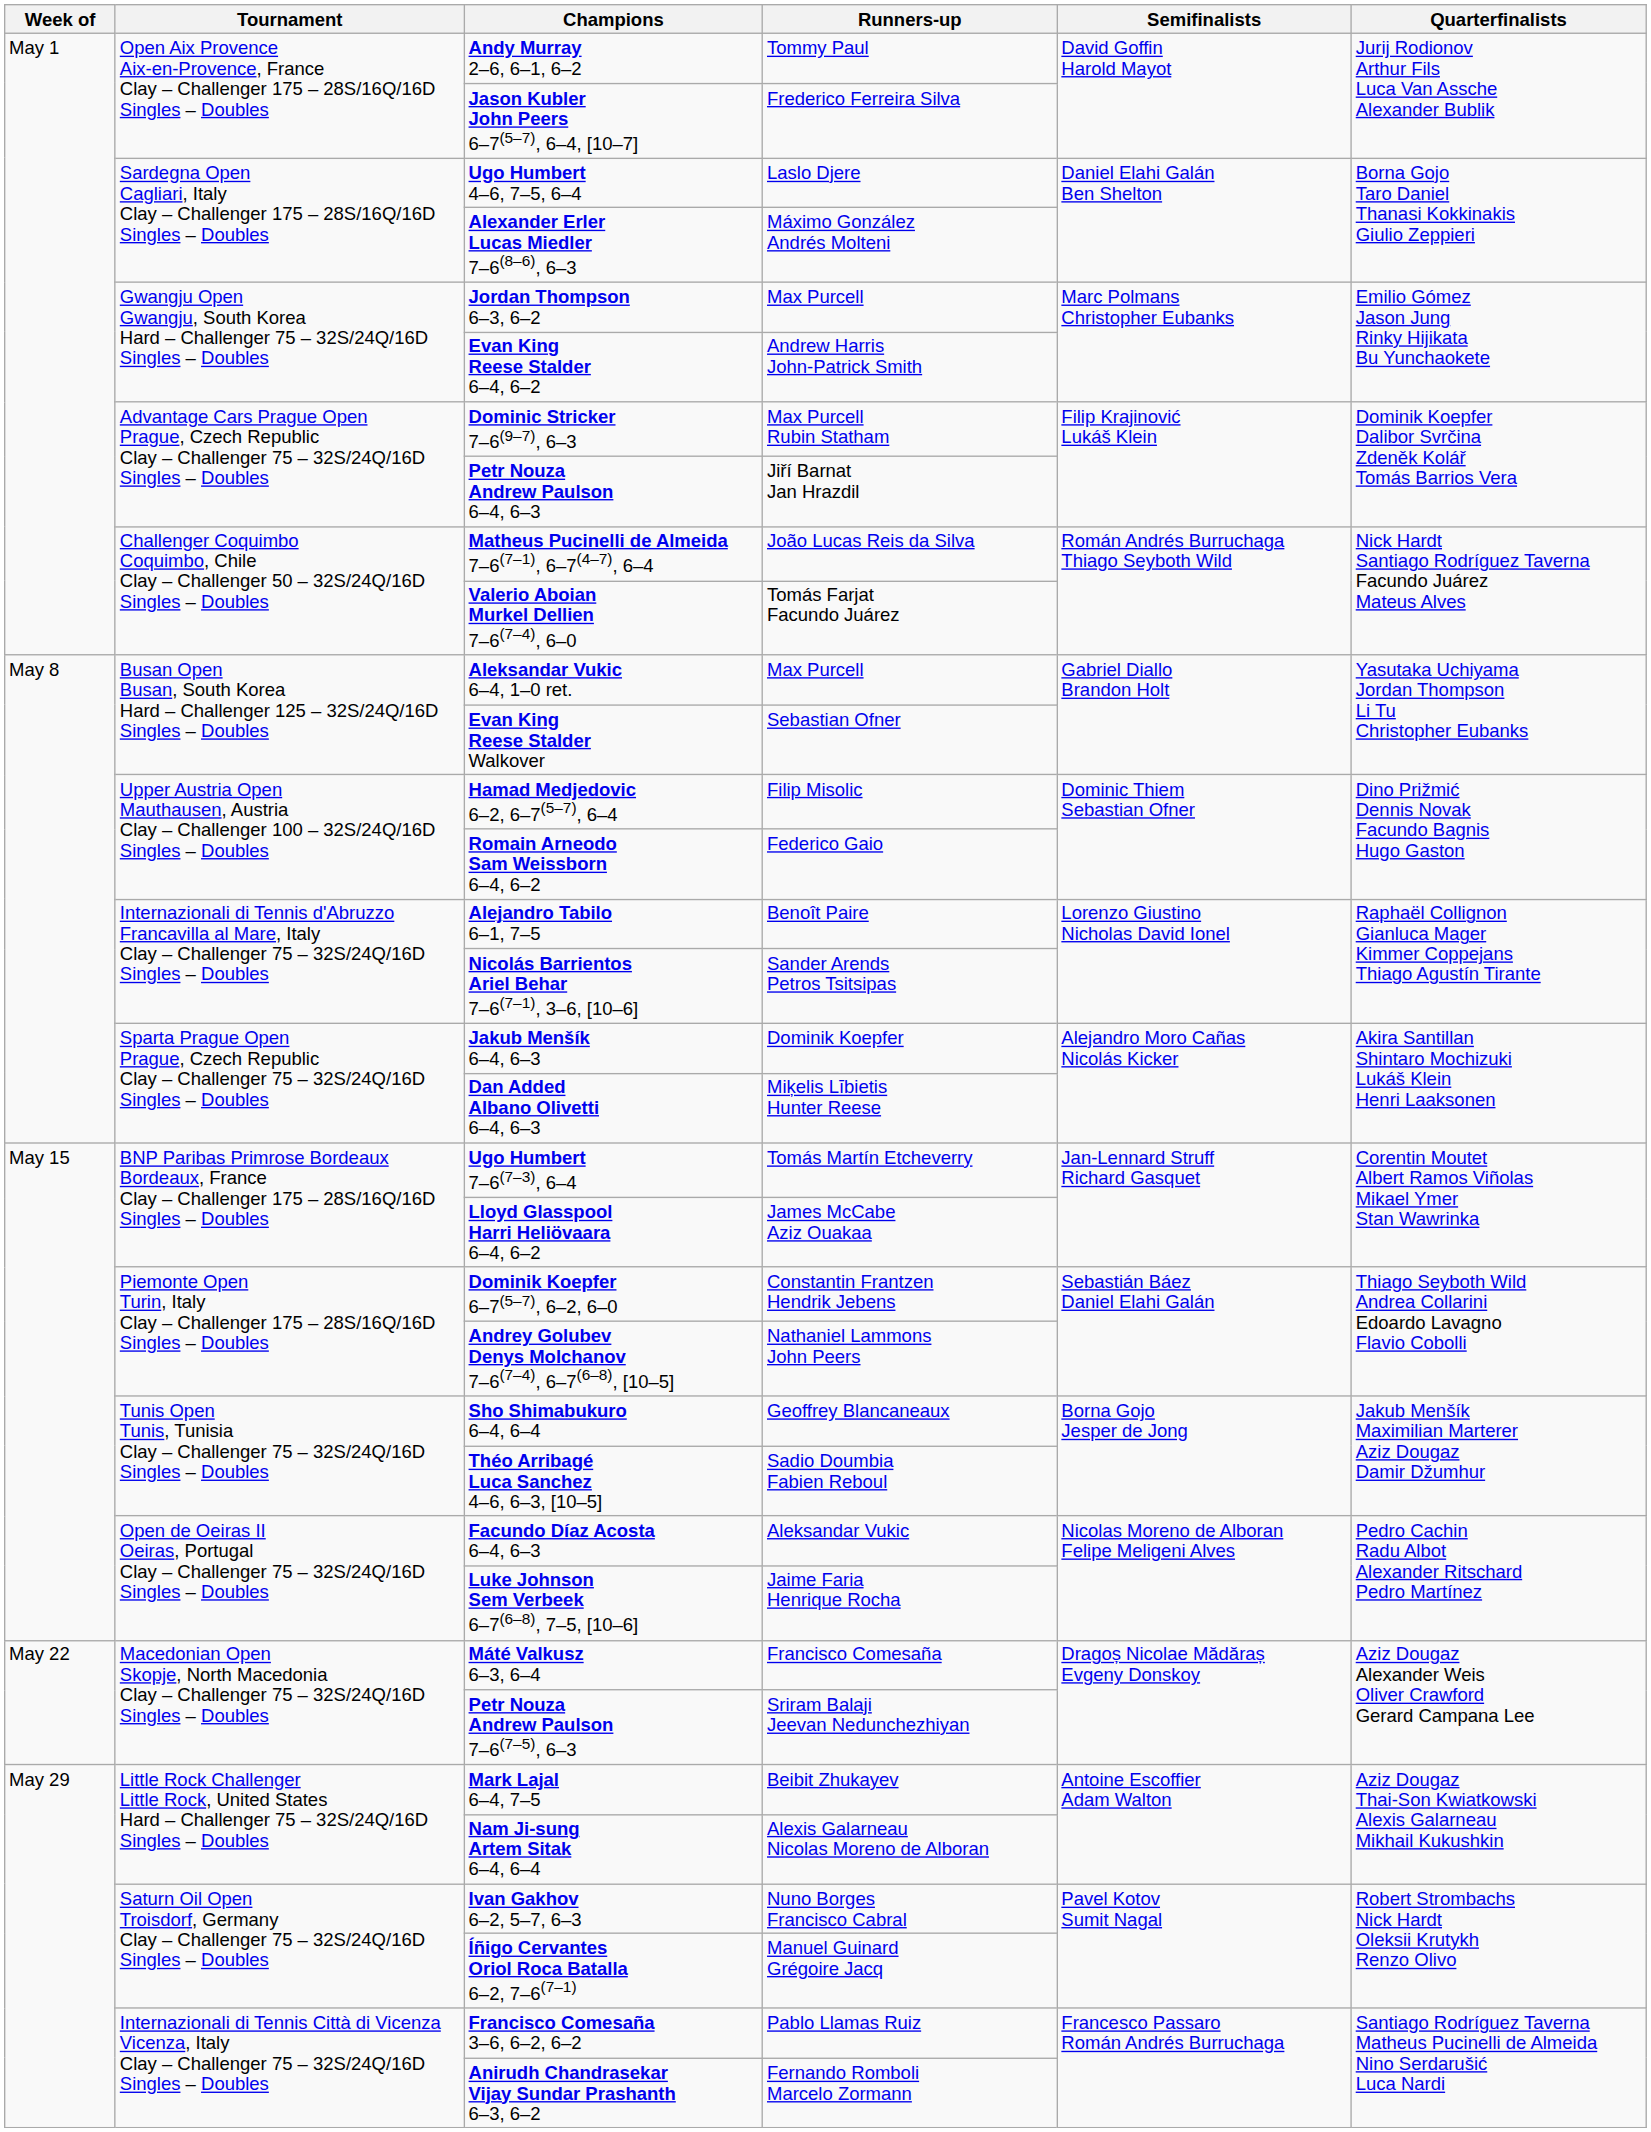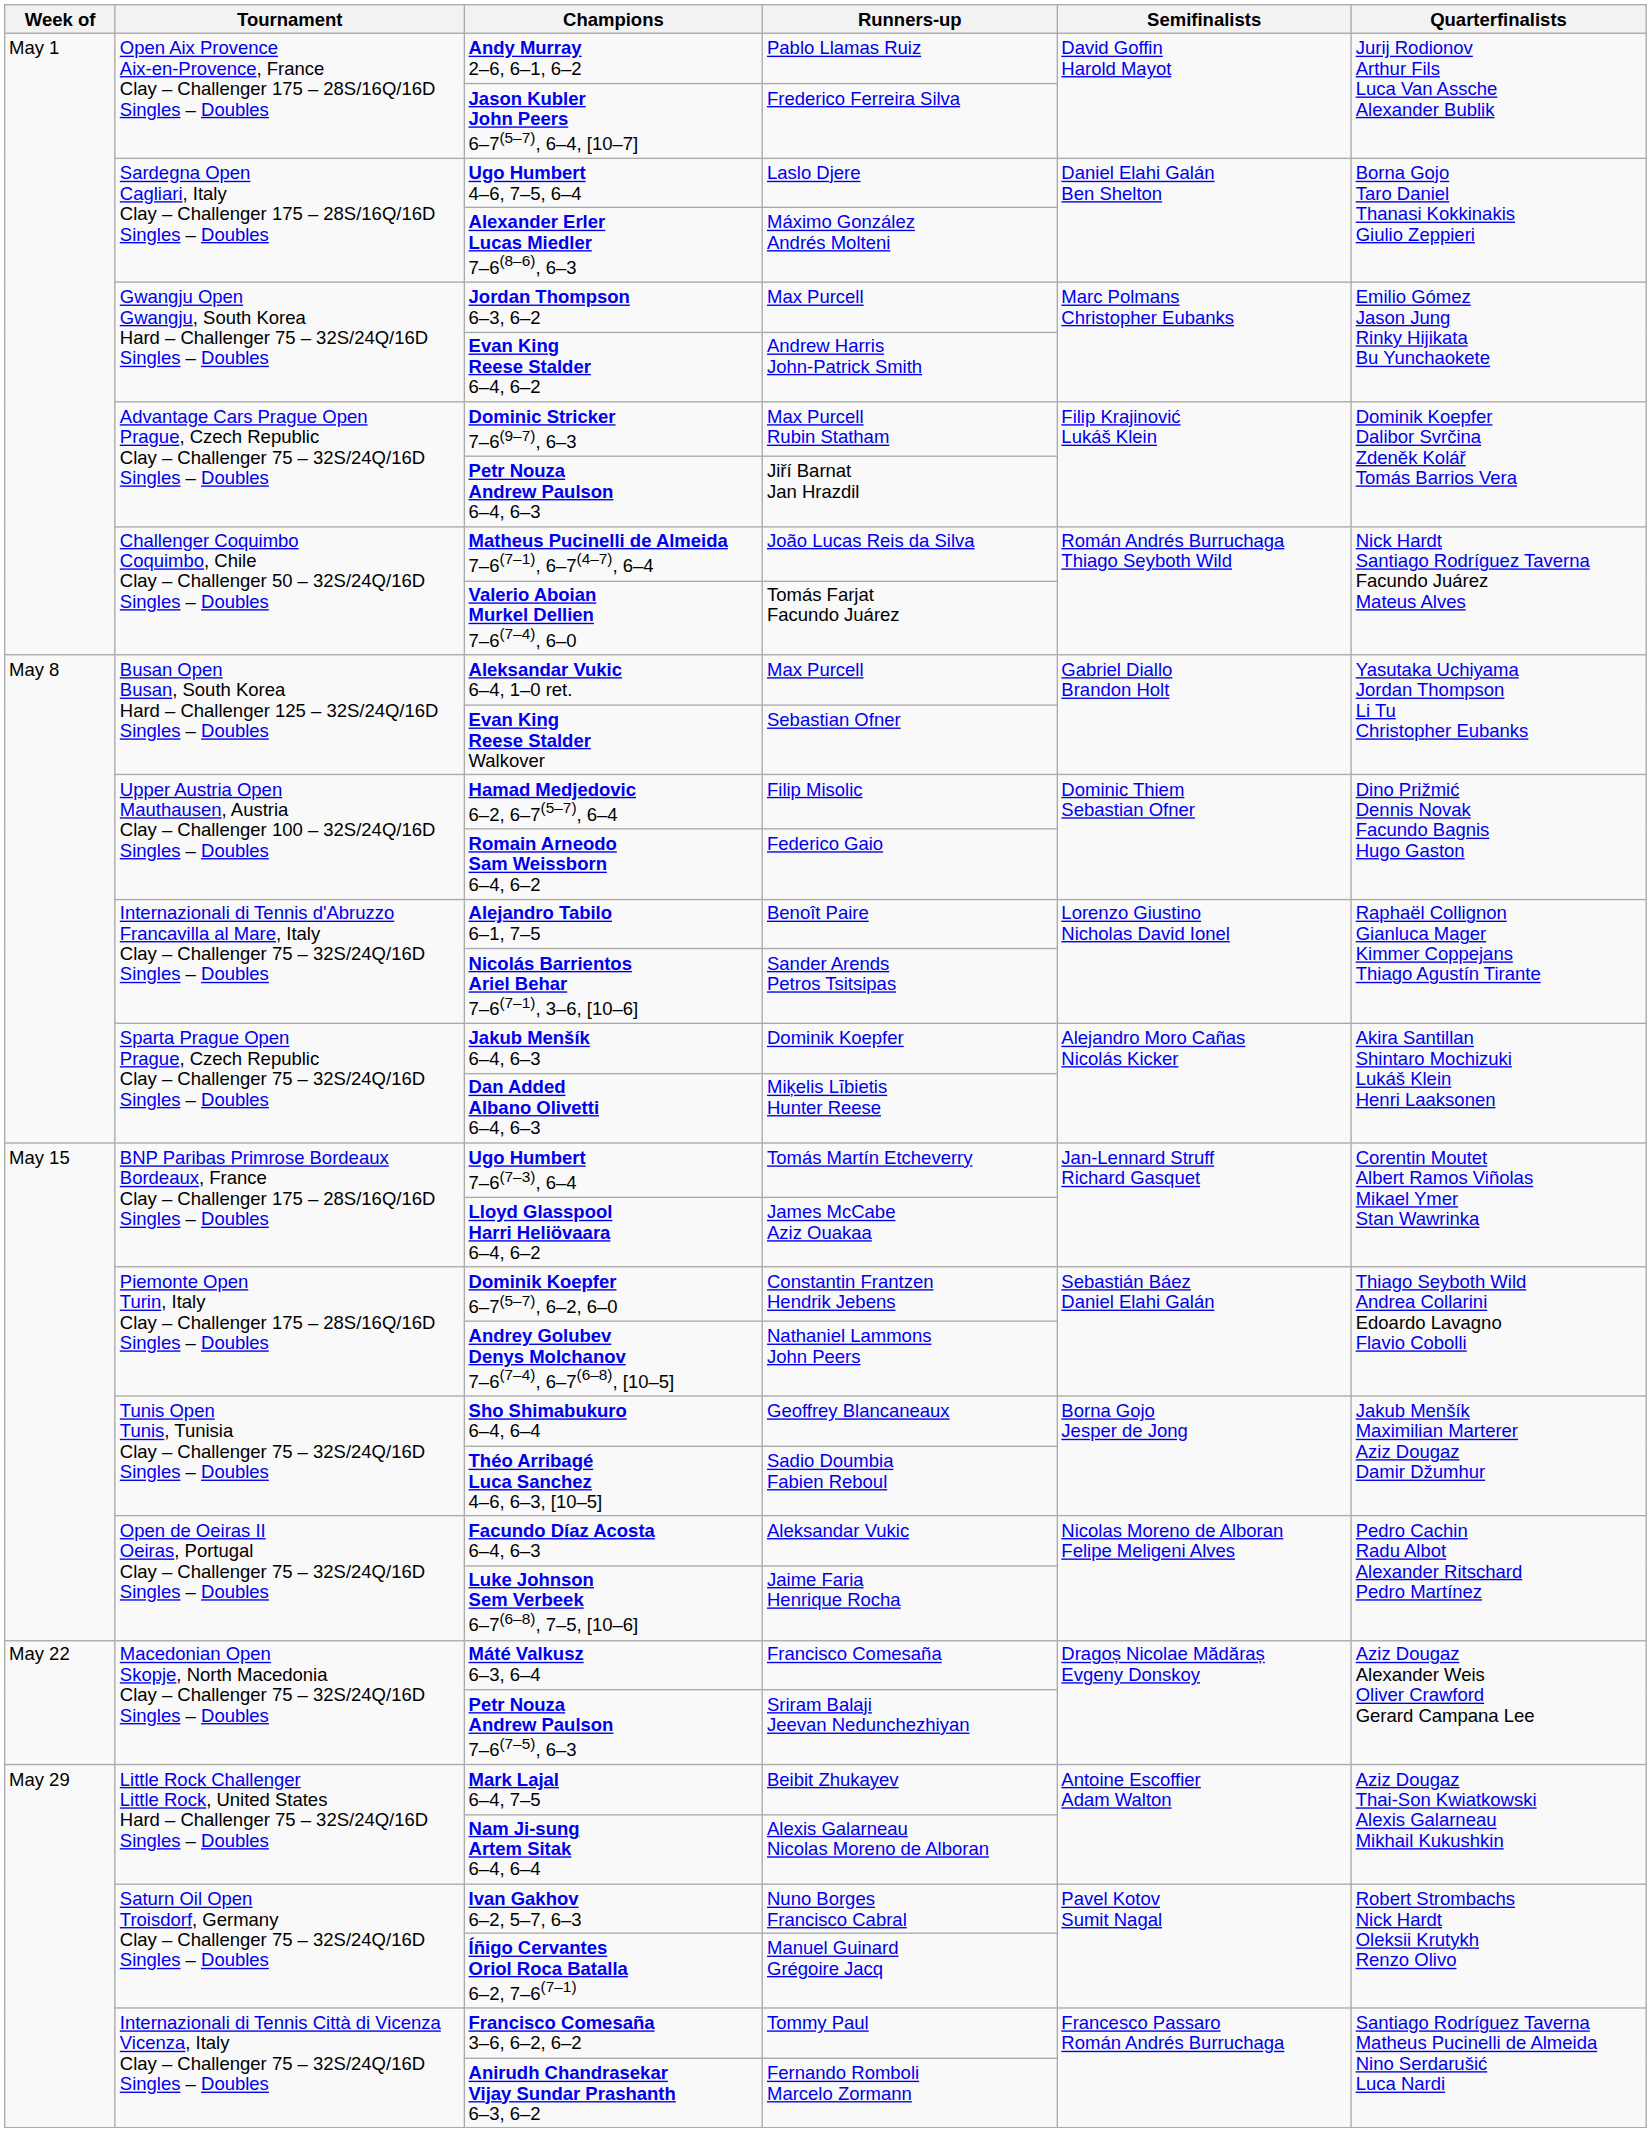Andy Murray 2–6, 6–1, 6–2 | Runners-up: Tommy Paul -> Pablo Llamas Ruiz
Francisco Comesaña 3–6, 6–2, 6–2 | Runners-up: Pablo Llamas Ruiz -> Tommy Paul
